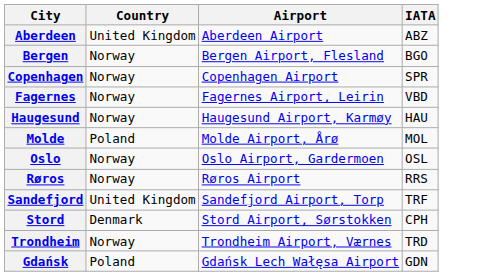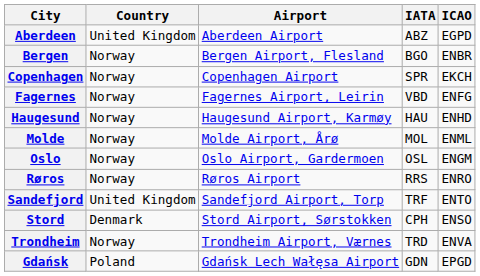+ column: ICAO | EGPD | ENBR | EKCH | ENFG | ENHD | ENML | ENGM | ENRO | ENTO | ENSO | ENVA | EPGD
Molde | Country: Poland -> Norway
